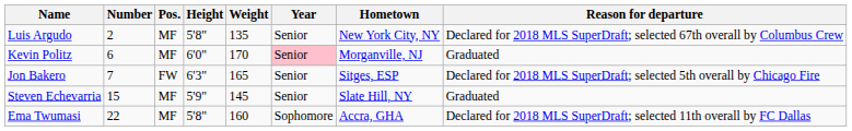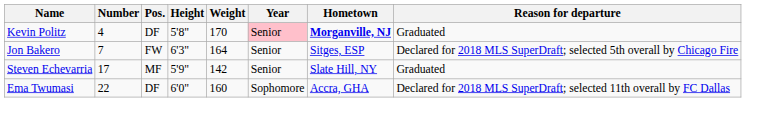- row: Luis Argudo | 2 | MF | 5'8" | 135 | Senior | New York City, NY | Declared for 2018 MLS SuperDraft; selected 67th overall by Columbus Crew
Kevin Politz | Number: 6 -> 4
Kevin Politz | Pos.: MF -> DF
Kevin Politz | Height: 6'0" -> 5'8"
Kevin Politz | Hometown: normal -> bold
Jon Bakero | Weight: 165 -> 164
Steven Echevarria | Number: 15 -> 17
Steven Echevarria | Weight: 145 -> 142
Ema Twumasi | Pos.: MF -> DF
Ema Twumasi | Height: 5'8" -> 6'0"
